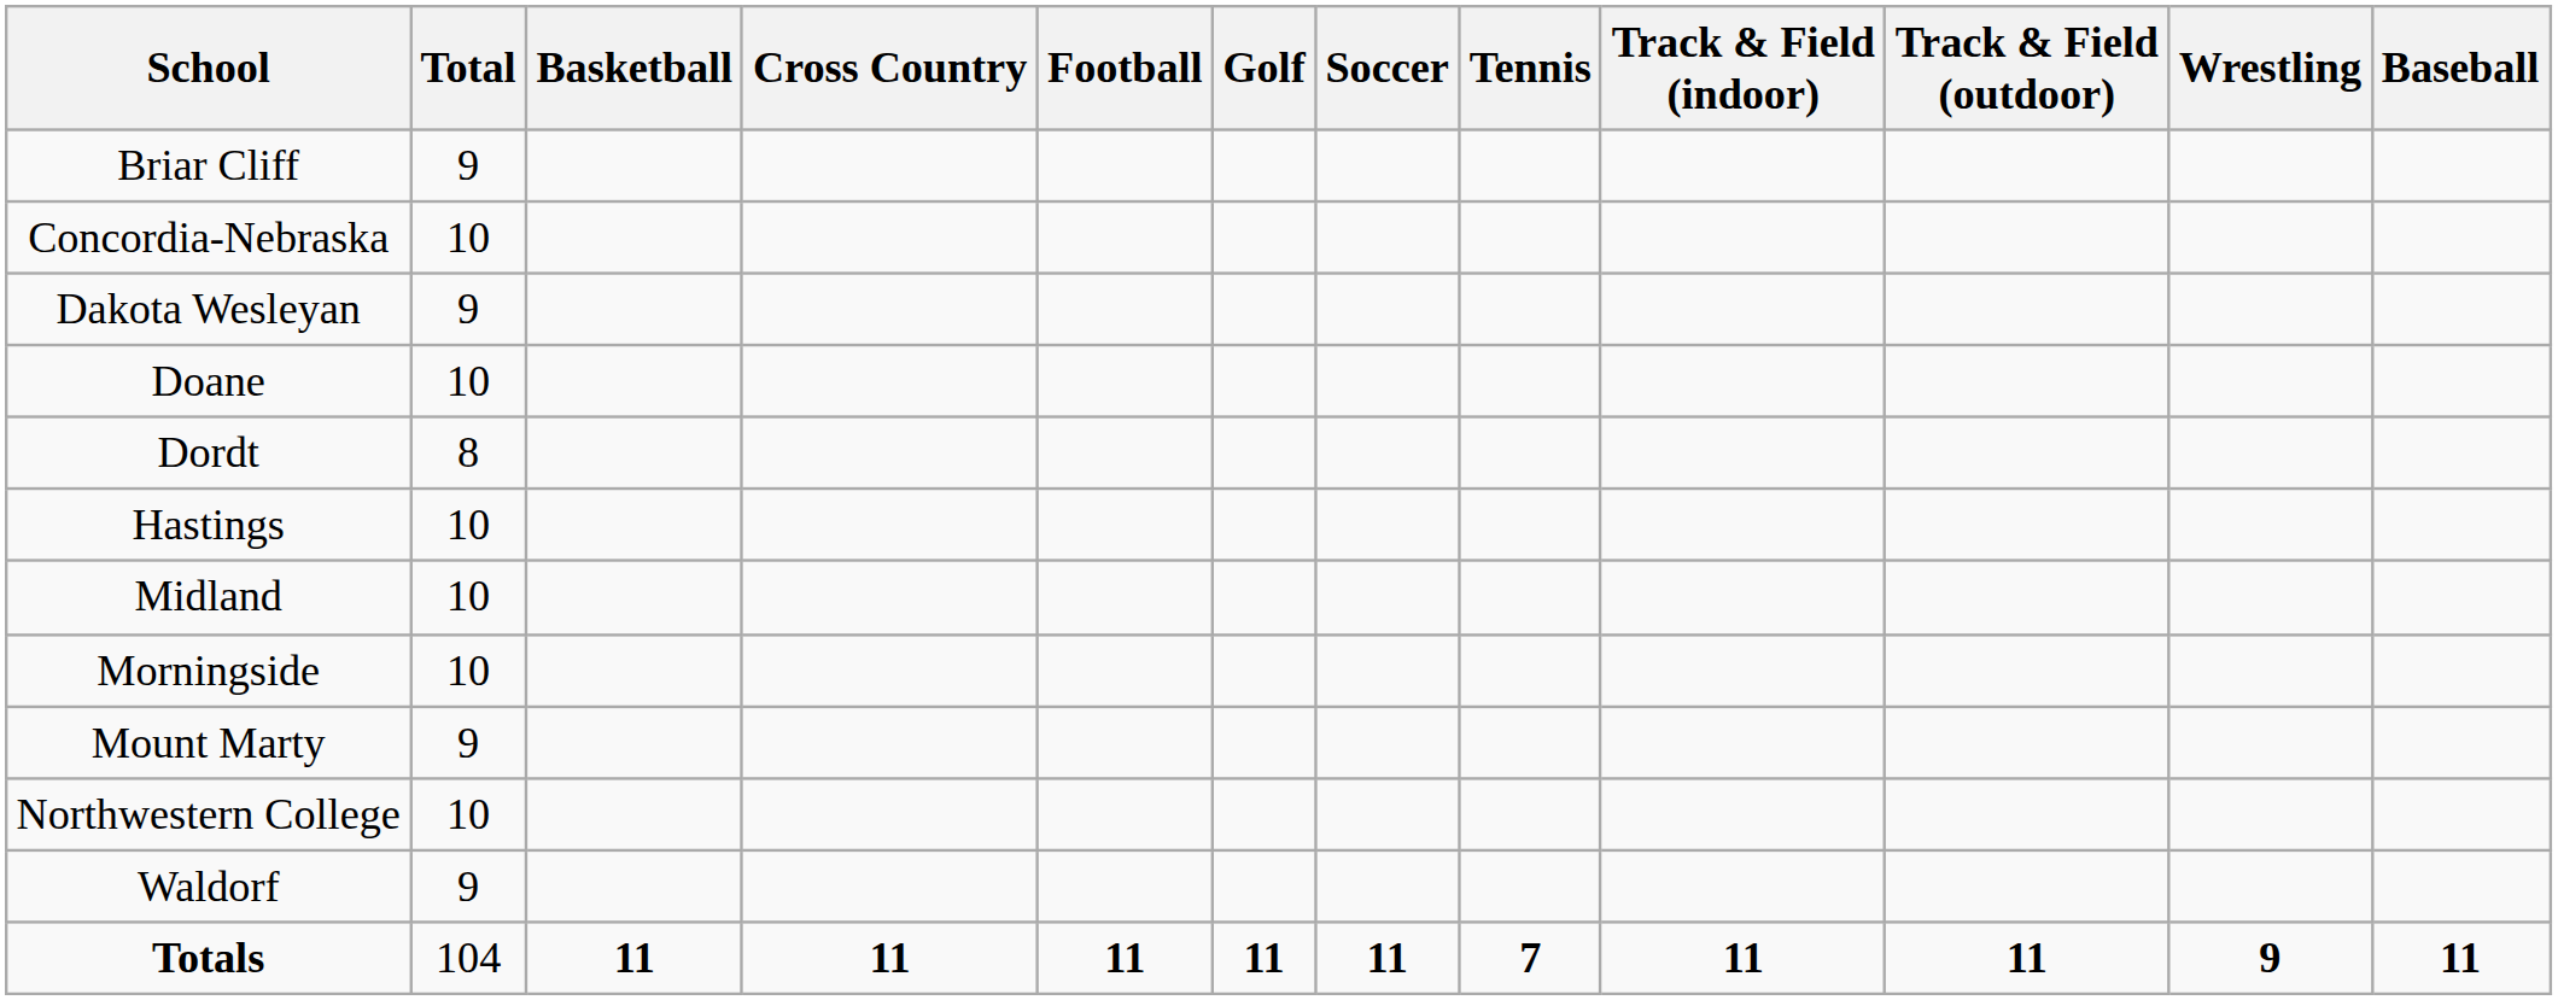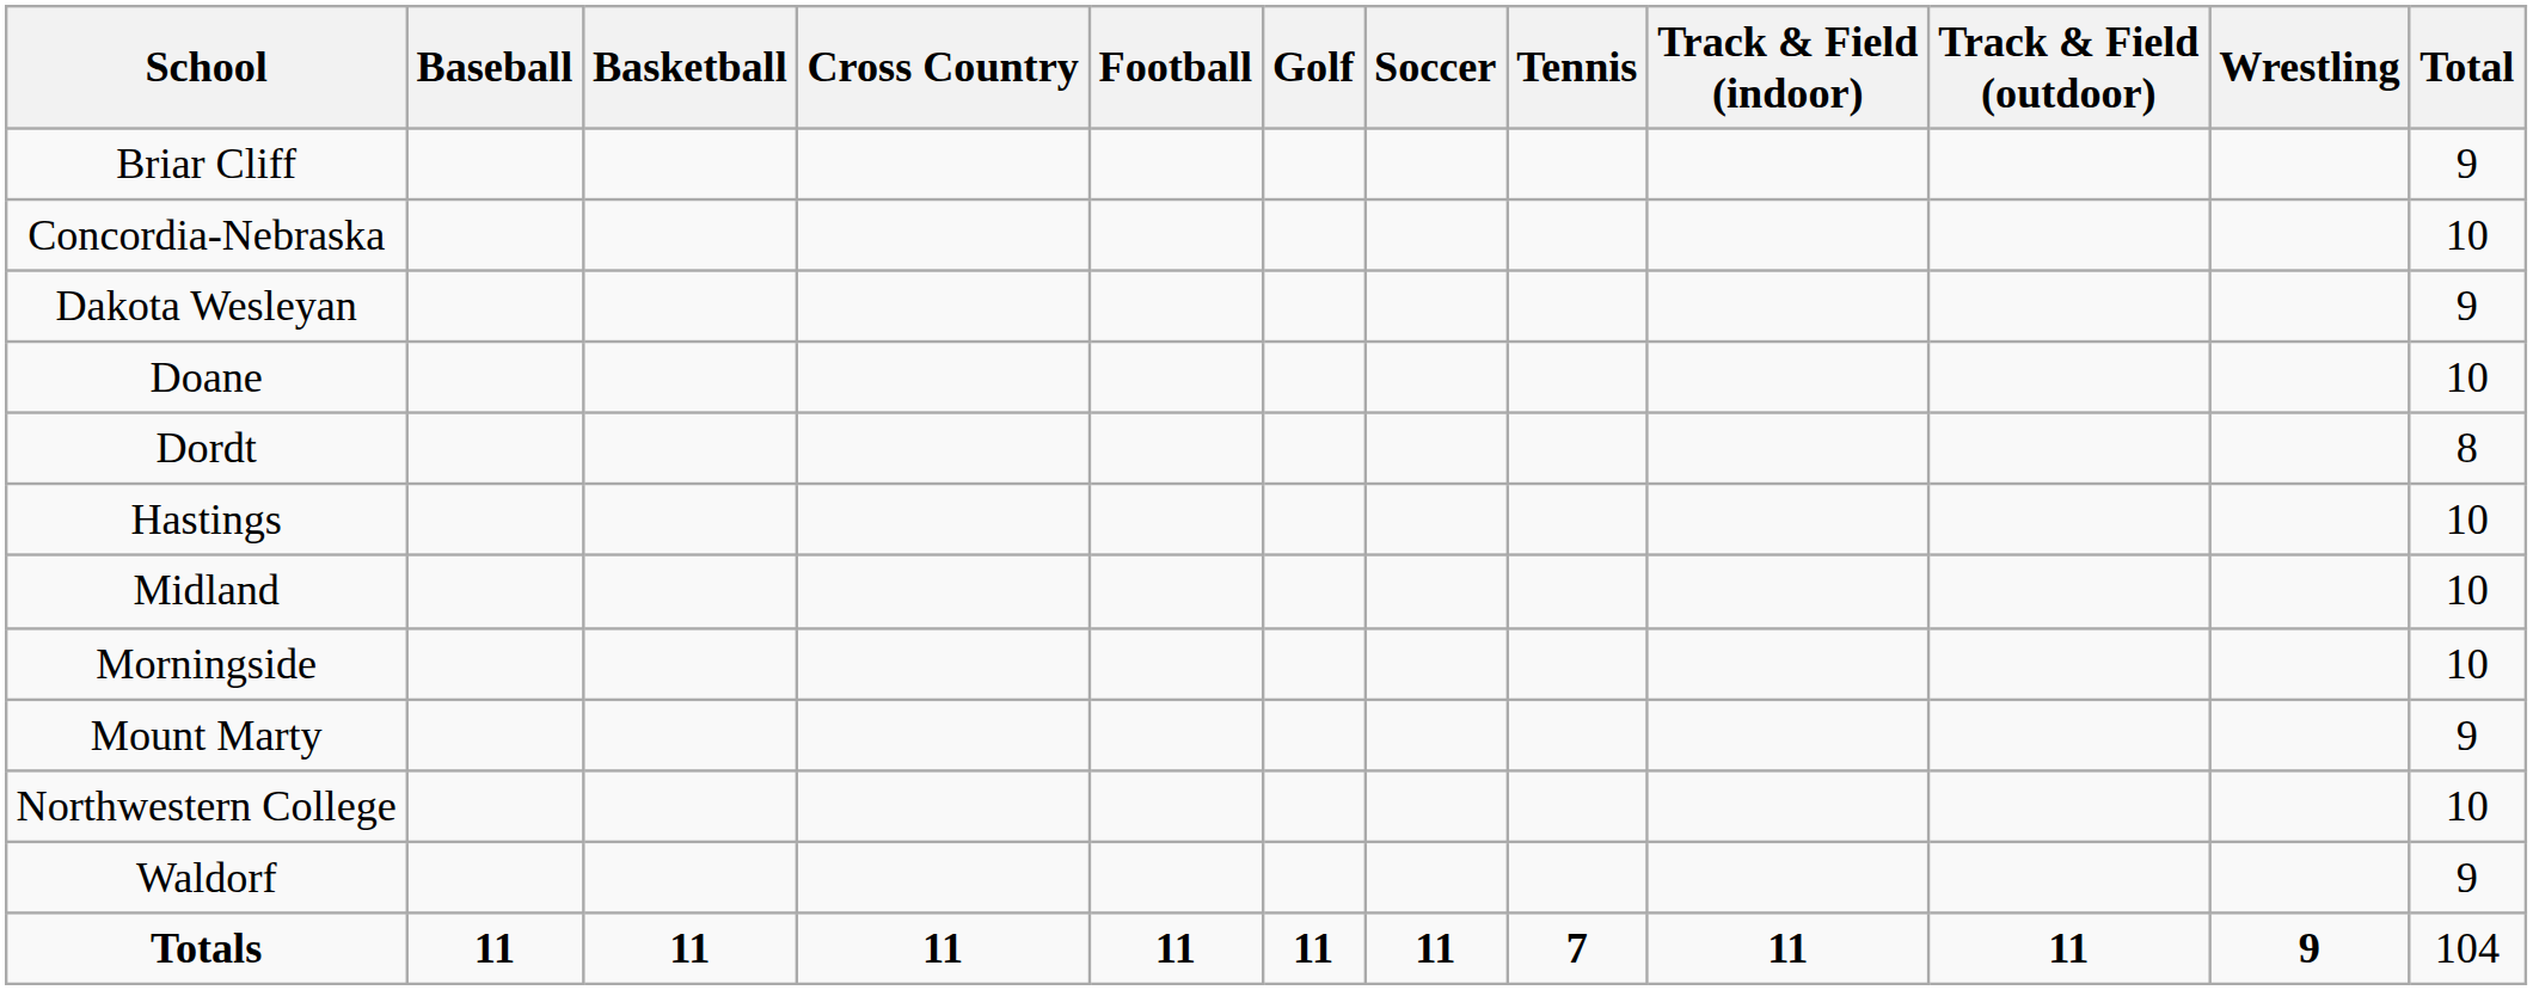columns swapped: Baseball <-> Total
